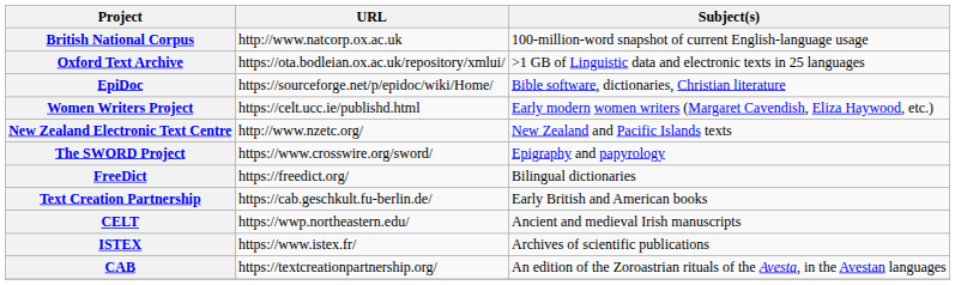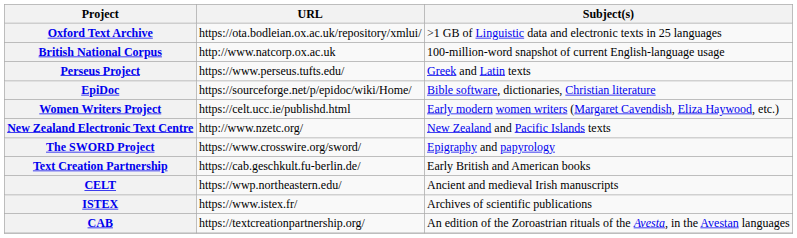rows swapped: British National Corpus <-> Oxford Text Archive
+ row: Perseus Project | https://www.perseus.tufts.edu/ | Greek and Latin texts
- row: FreeDict | https://freedict.org/ | Bilingual dictionaries
